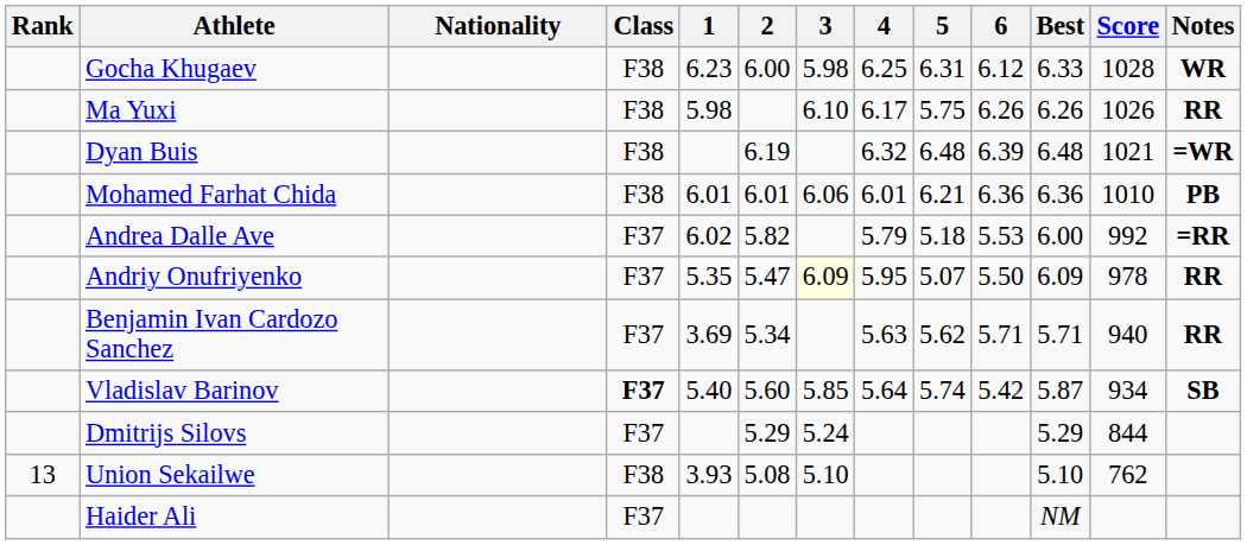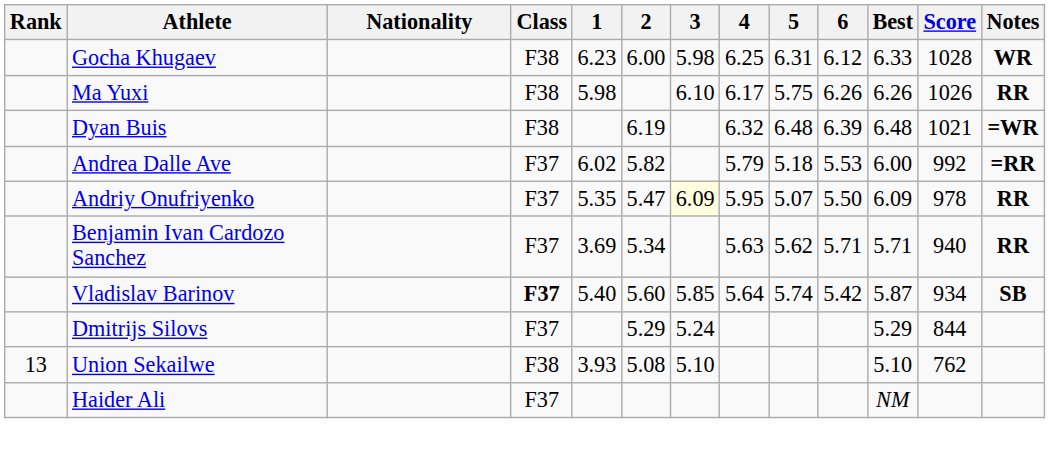- row: Mohamed Farhat Chida | F38 | 6.01 | 6.01 | 6.06 | 6.01 | 6.21 | 6.36 | 6.36 | 1010 | PB
